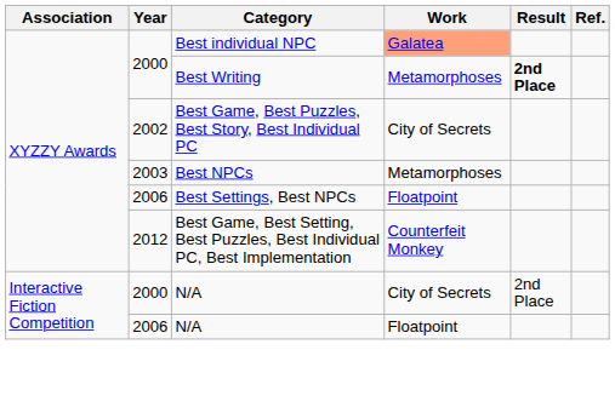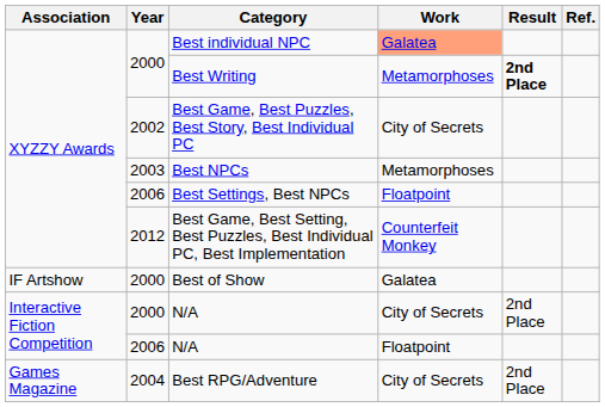+ row: IF Artshow | 2000 | Best of Show | Galatea
+ row: Games Magazine | 2004 | Best RPG/Adventure | City of Secrets | 2nd Place
